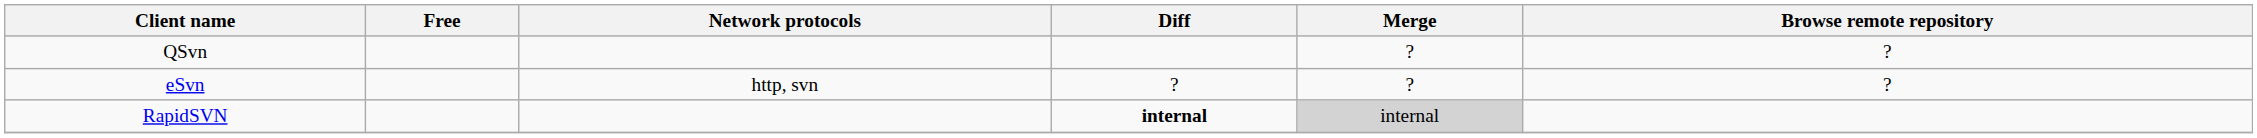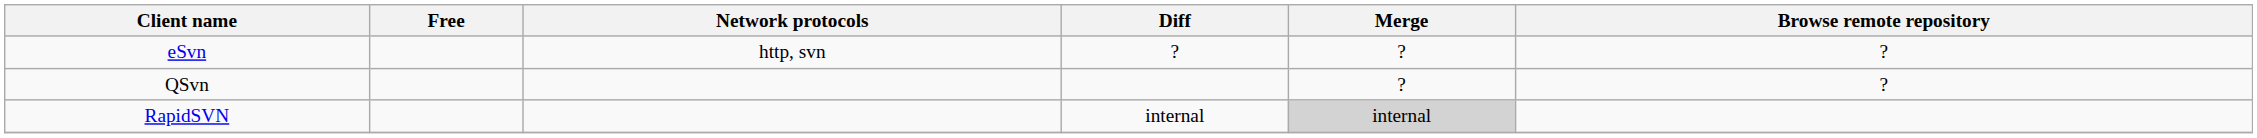rows swapped: eSvn <-> QSvn
RapidSVN | Diff: bold -> normal
